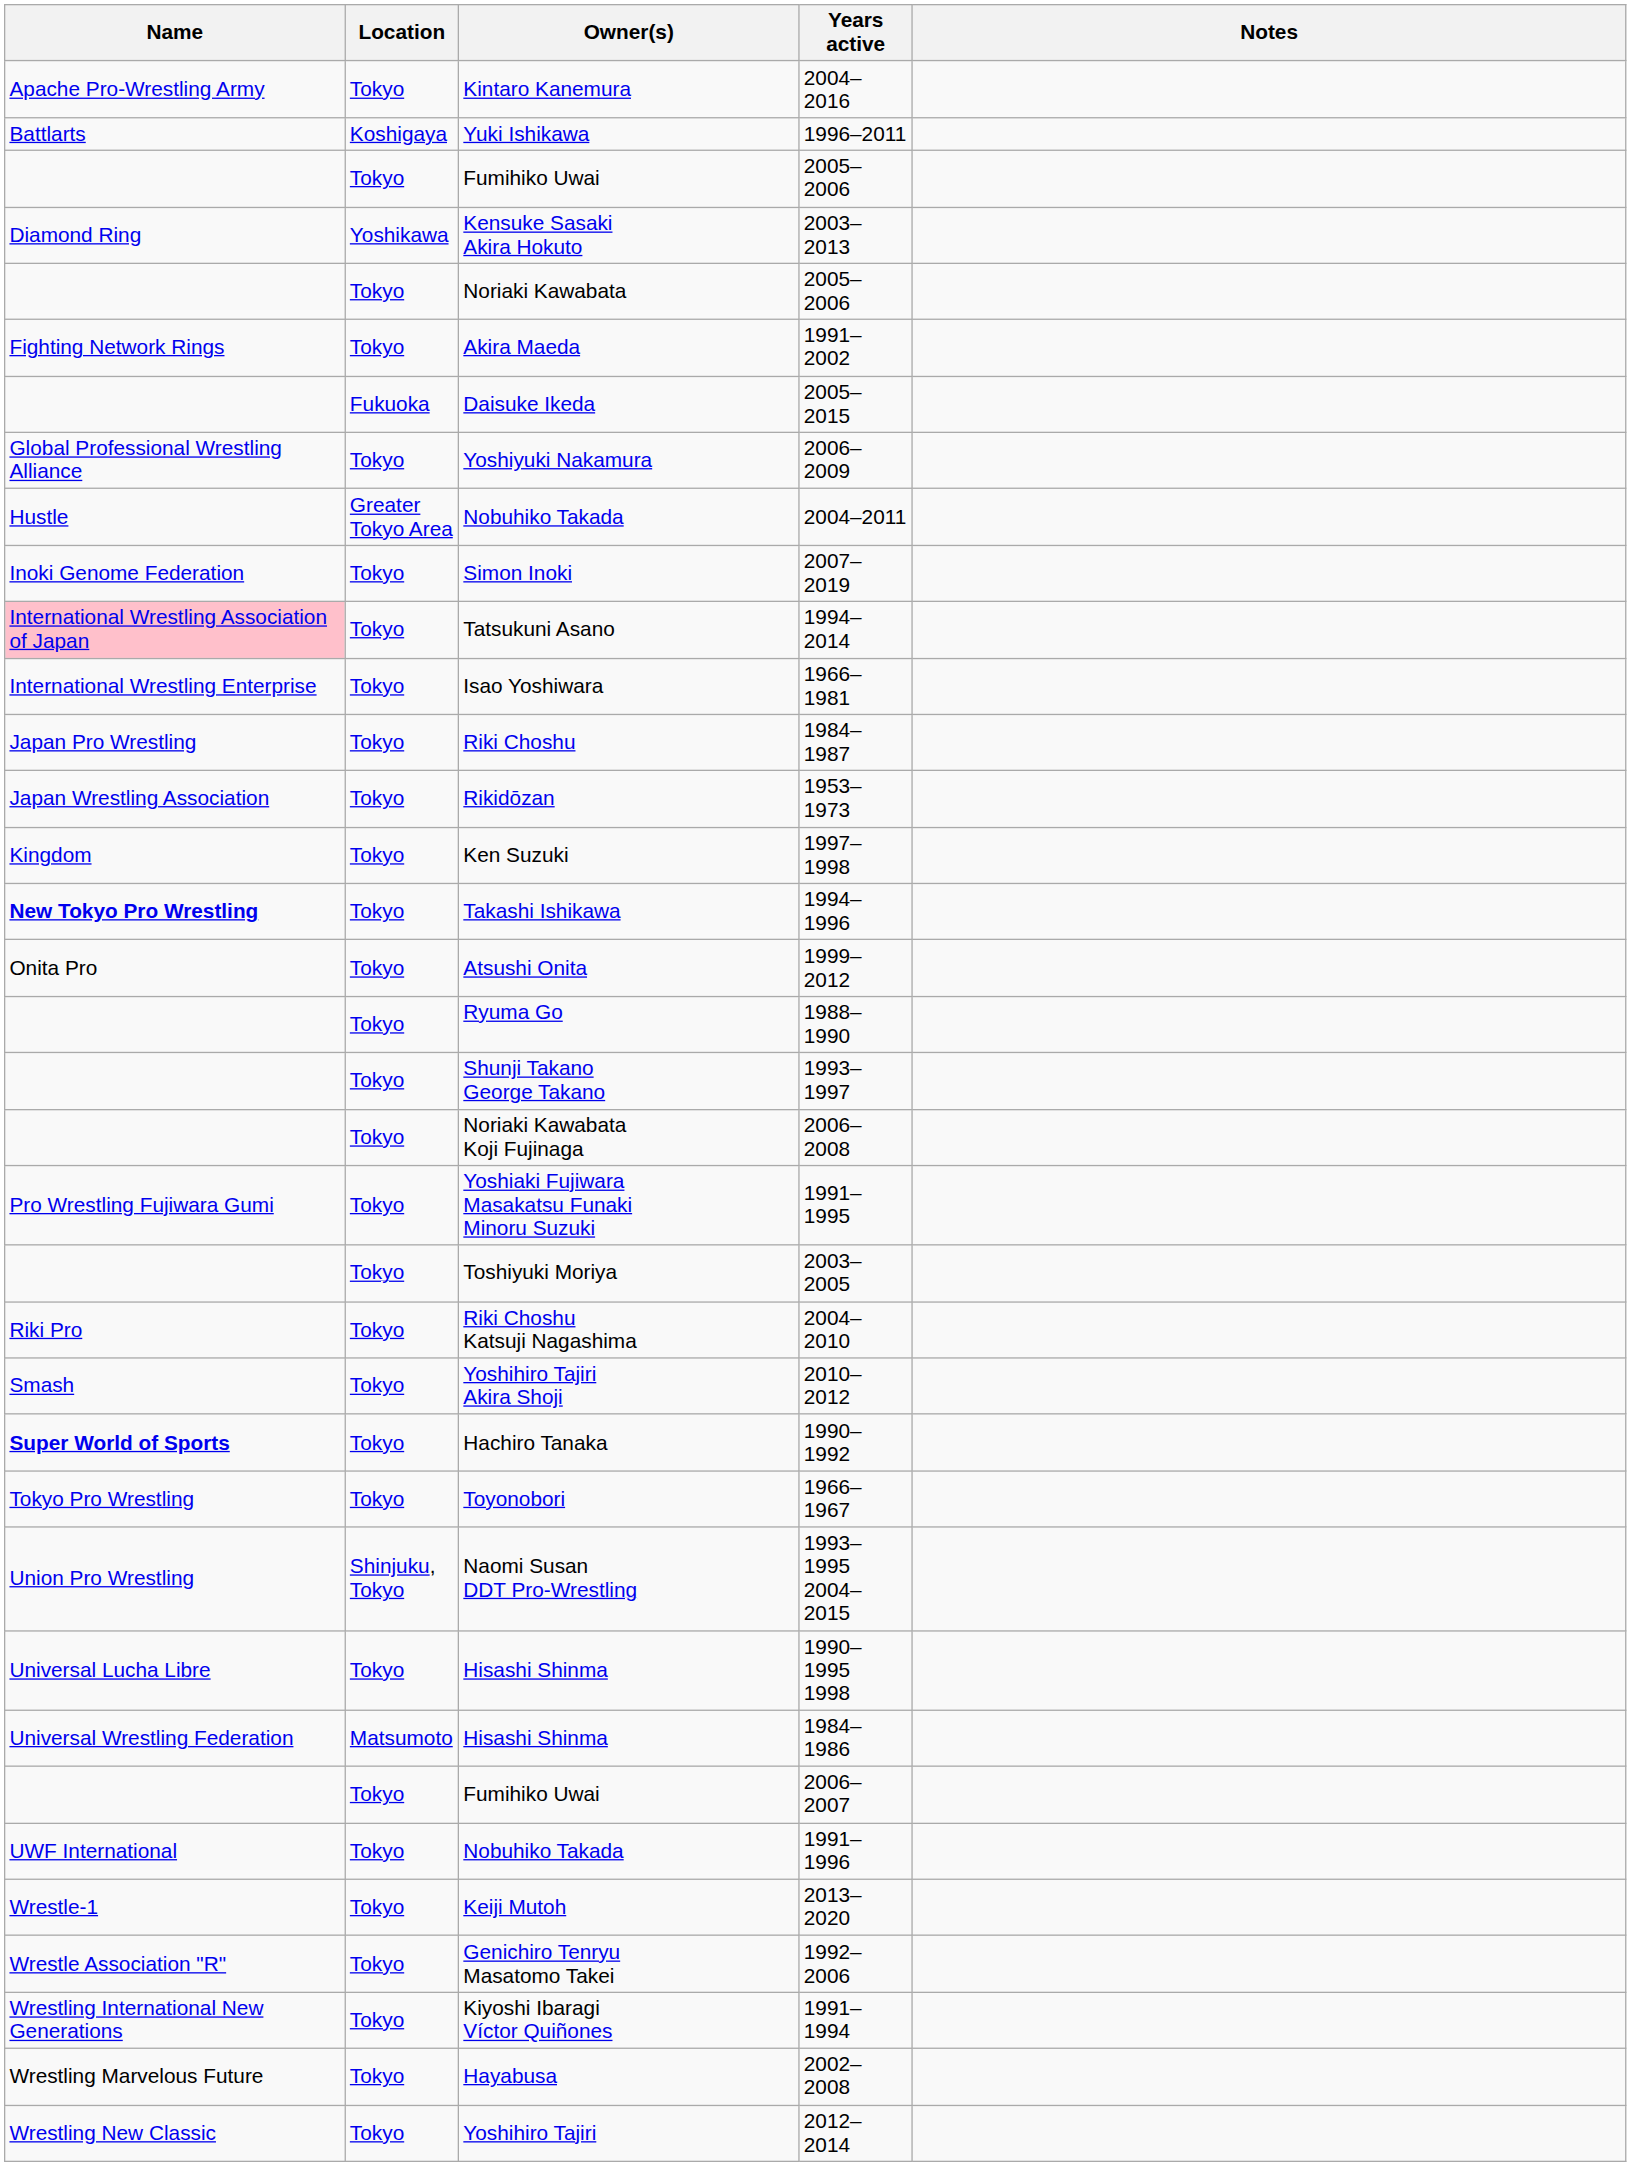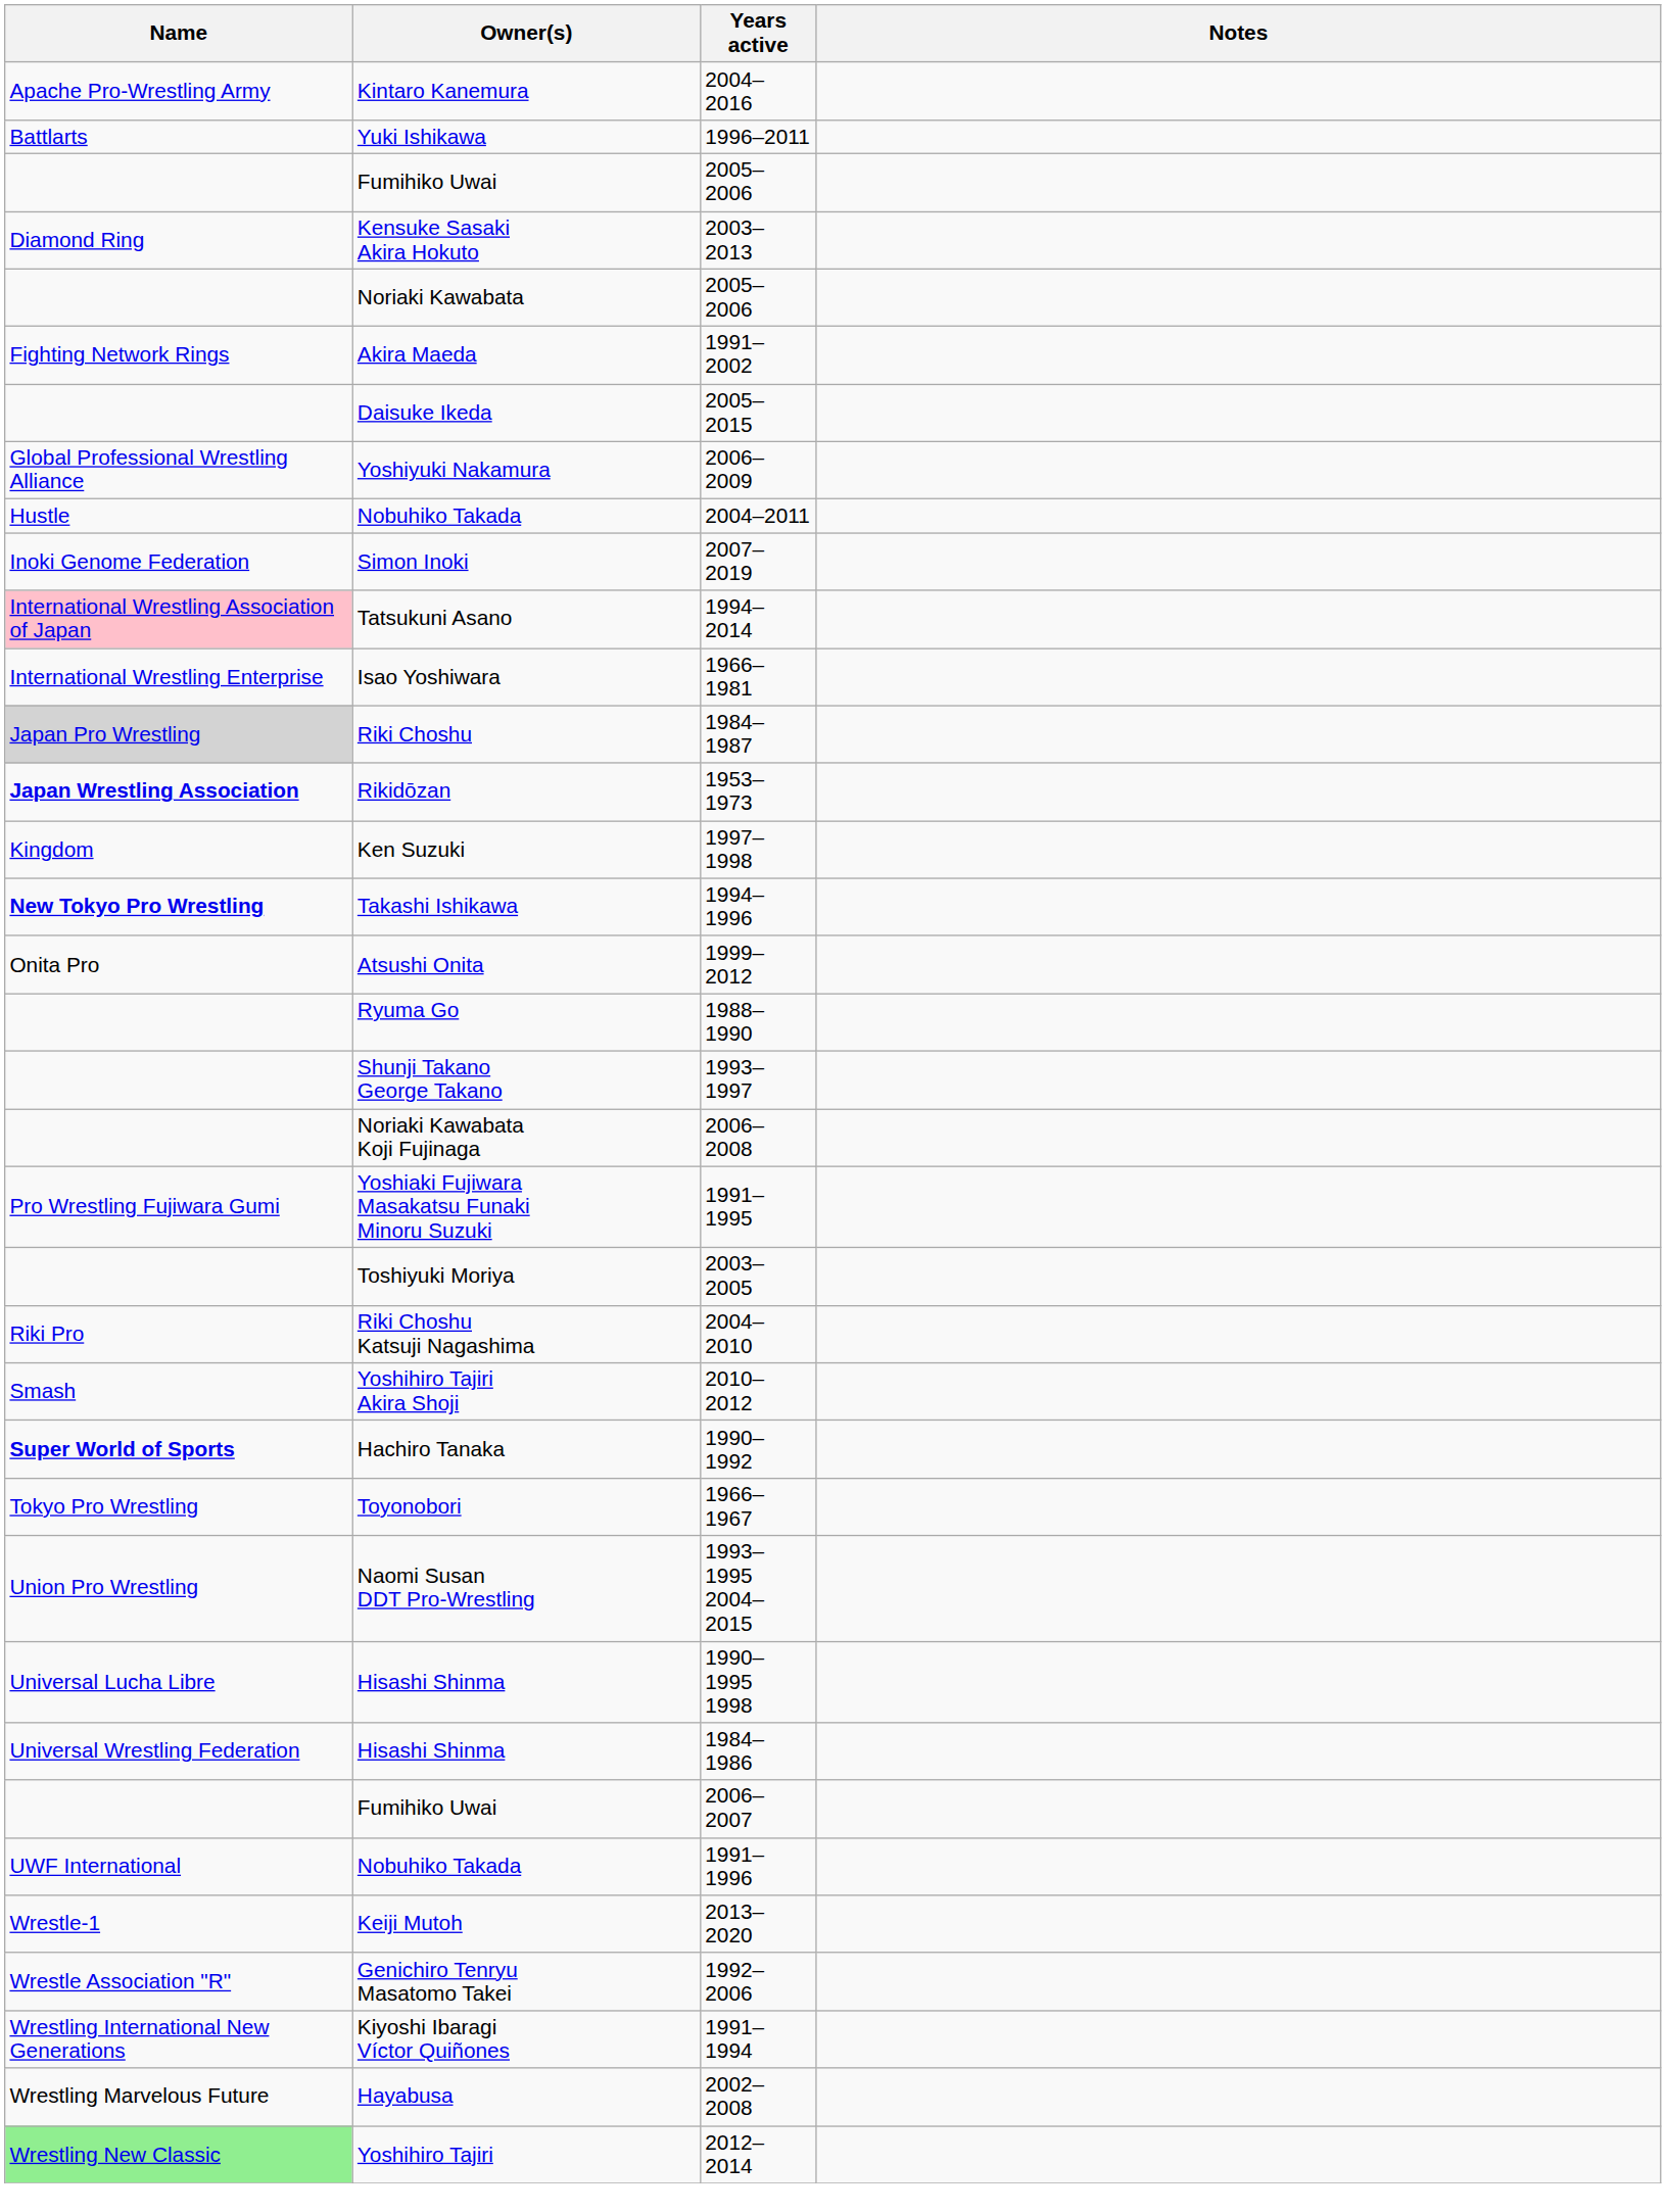- column: Location | Tokyo | Koshigaya | Tokyo | Yoshikawa | Tokyo | Tokyo | Fukuoka | Tokyo | Greater Tokyo Area | Tokyo | Tokyo | Tokyo | Tokyo | Tokyo | Tokyo | Tokyo | Tokyo | Tokyo | Tokyo | Tokyo | Tokyo | Tokyo | Tokyo | Tokyo | Tokyo | Tokyo | Shinjuku, Tokyo | Tokyo | Matsumoto | Tokyo | Tokyo | Tokyo | Tokyo | Tokyo | Tokyo | Tokyo
Riki Choshu | Name: no background -> lightgrey background
Rikidōzan | Name: normal -> bold
Yoshihiro Tajiri | Name: no background -> lightgreen background
